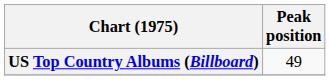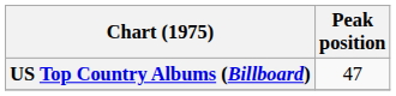US Top Country Albums (Billboard) | Peak position: 49 -> 47
